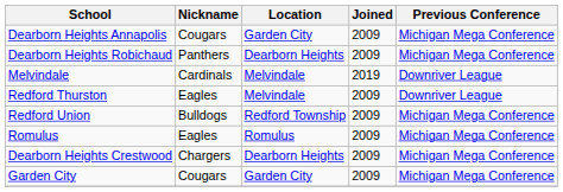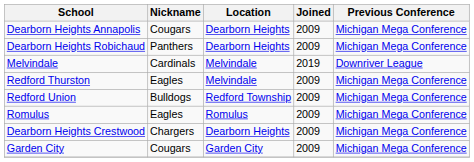Dearborn Heights Annapolis | Location: Garden City -> Dearborn Heights
Redford Thurston | Previous Conference: Downriver League -> Michigan Mega Conference
